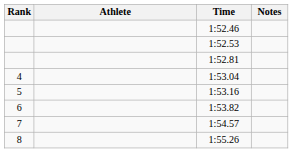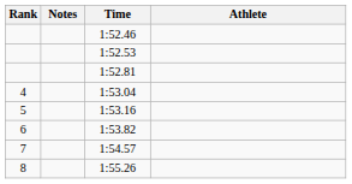columns swapped: Athlete <-> Notes
